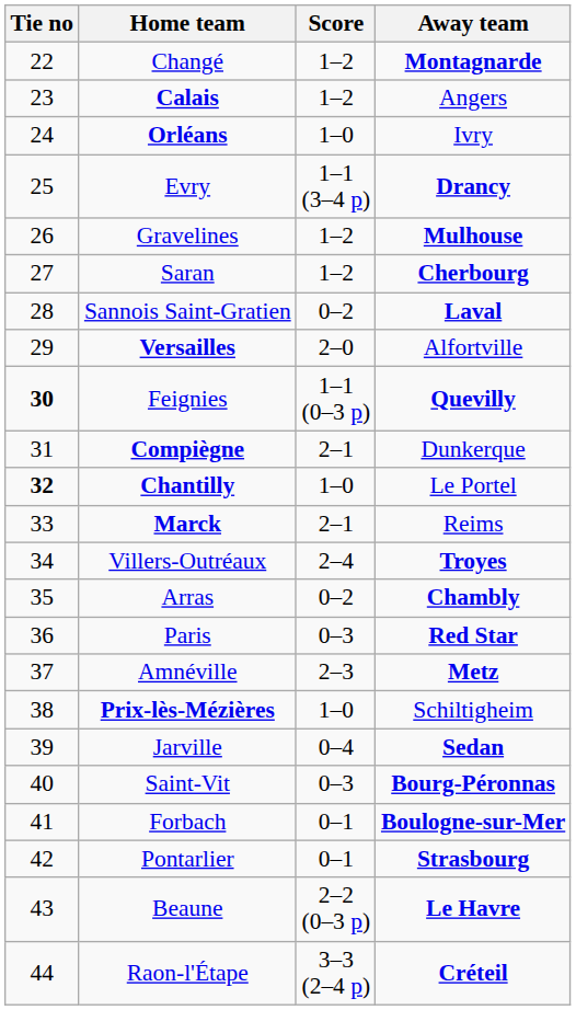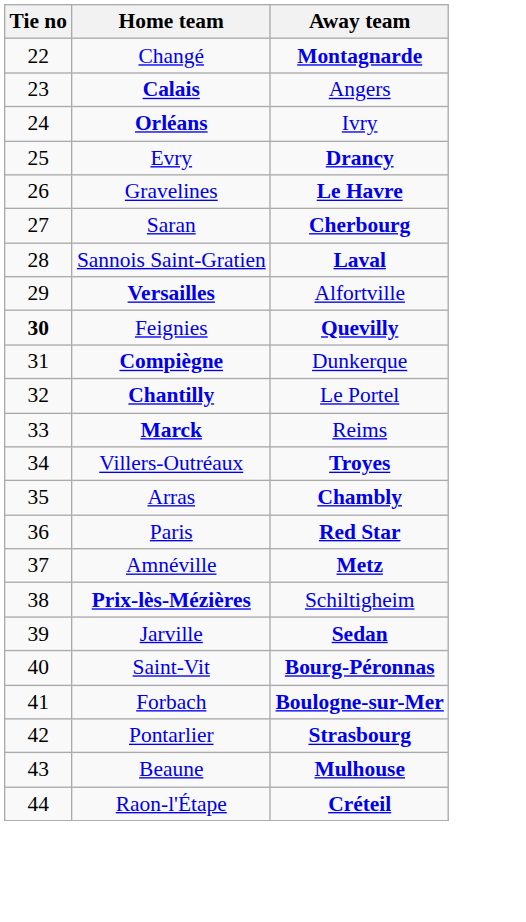- column: Score | 1–2 | 1–2 | 1–0 | 1–1 (3–4 p) | 1–2 | 1–2 | 0–2 | 2–0 | 1–1 (0–3 p) | 2–1 | 1–0 | 2–1 | 2–4 | 0–2 | 0–3 | 2–3 | 1–0 | 0–4 | 0–3 | 0–1 | 0–1 | 2–2 (0–3 p) | 3–3 (2–4 p)
Gravelines | Away team: Mulhouse -> Le Havre
Chantilly | Tie no: bold -> normal
Beaune | Away team: Le Havre -> Mulhouse
